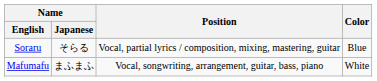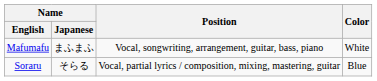rows swapped: Soraru <-> Mafumafu
